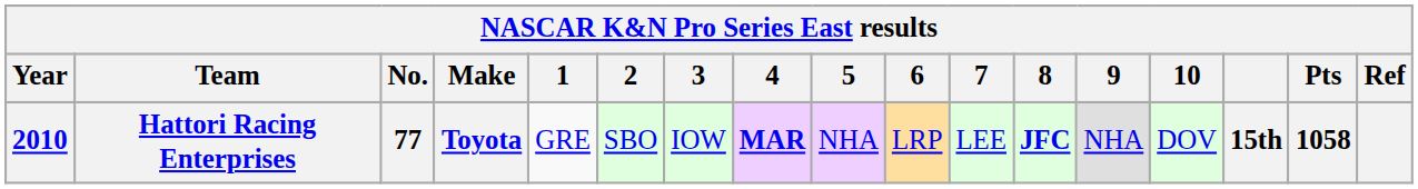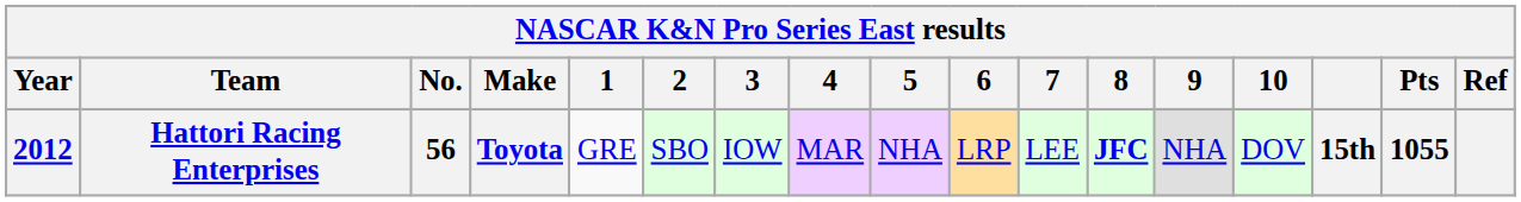Hattori Racing Enterprises | Year: 2010 -> 2012
Hattori Racing Enterprises | No.: 77 -> 56
Hattori Racing Enterprises | 4: bold -> normal
Hattori Racing Enterprises | Pts: 1058 -> 1055
